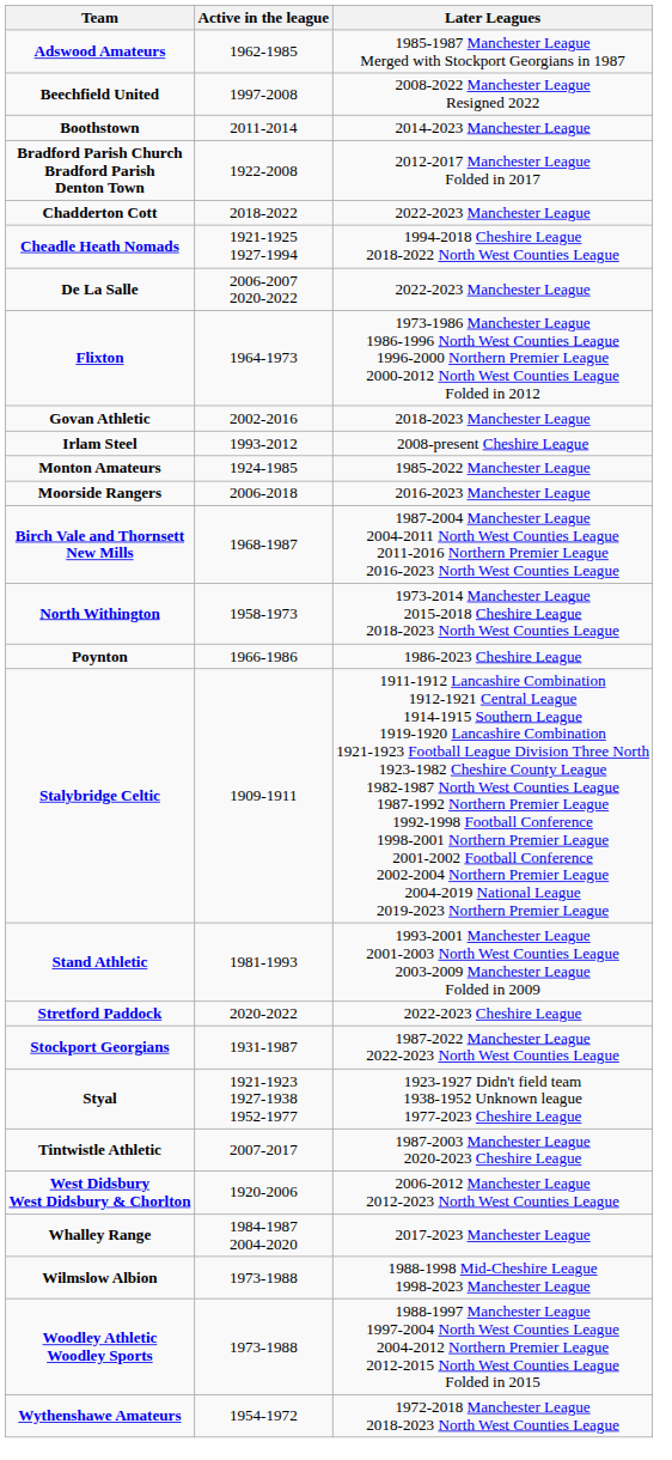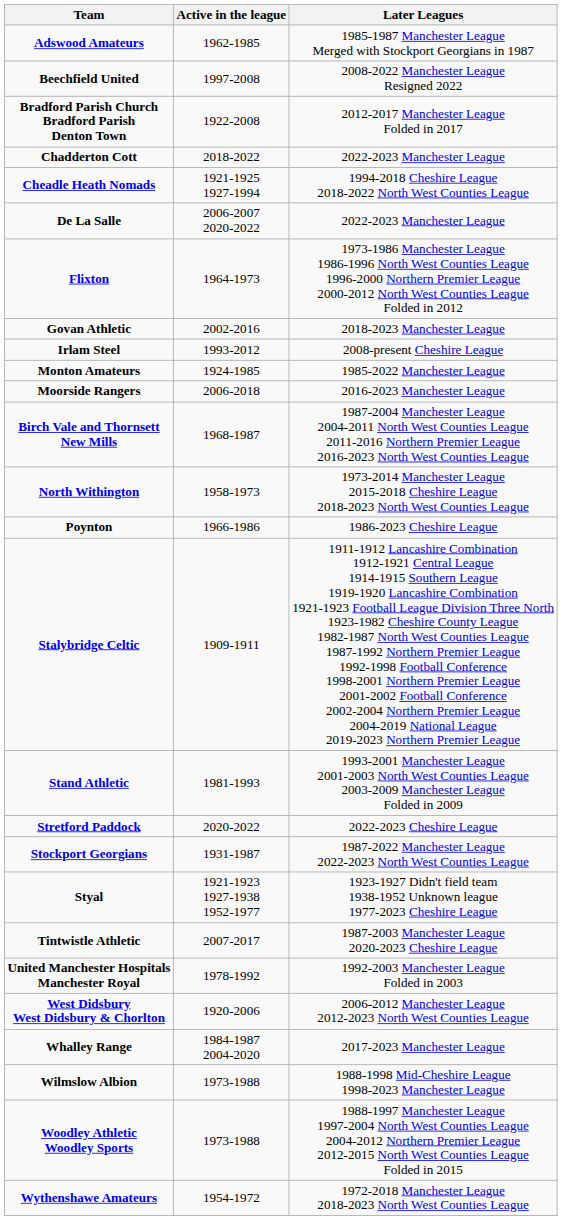- row: Boothstown | 2011-2014 | 2014-2023 Manchester League
+ row: United Manchester Hospitals Manchester Royal | 1978-1992 | 1992-2003 Manchester League Folded in 2003
